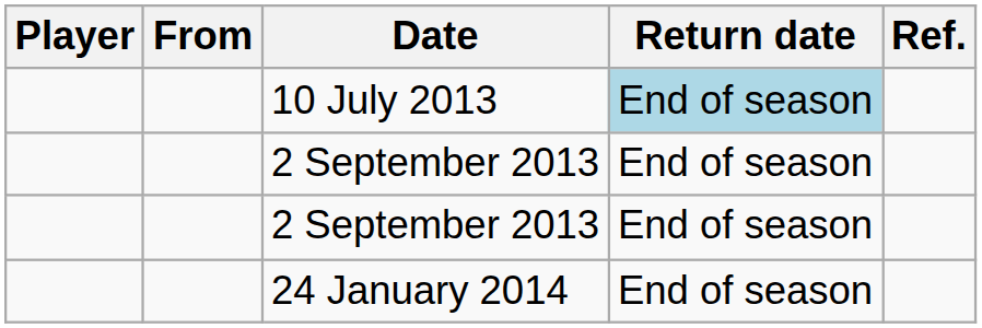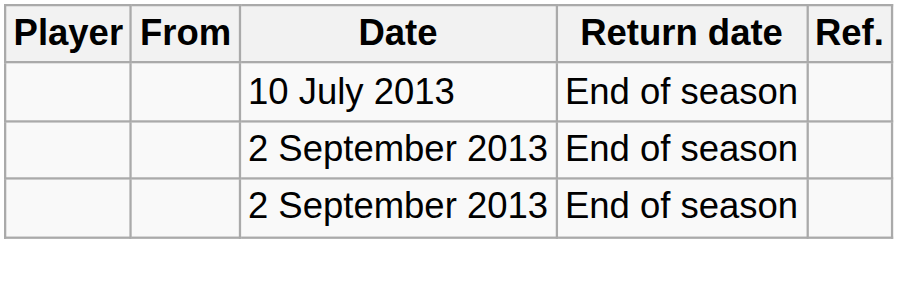10 July 2013 | Return date: lightblue background -> no background
- row: 24 January 2014 | End of season
